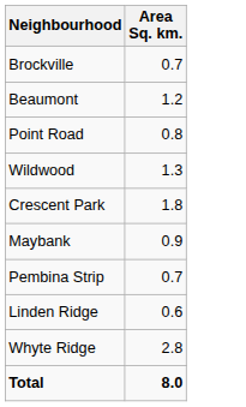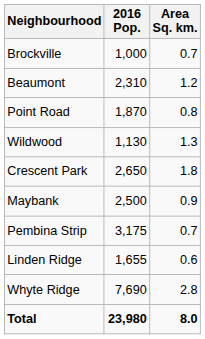+ column: 2016 Pop. | 1,000 | 2,310 | 1,870 | 1,130 | 2,650 | 2,500 | 3,175 | 1,655 | 7,690 | 23,980
